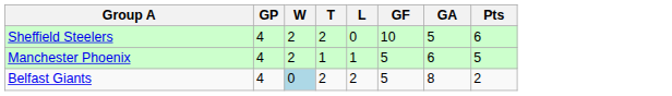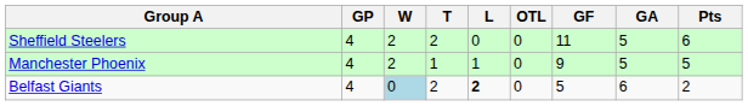+ column: OTL | 0 | 0 | 0
Sheffield Steelers | GF: 10 -> 11
Manchester Phoenix | GF: 5 -> 9
Manchester Phoenix | GA: 6 -> 5
Belfast Giants | L: normal -> bold
Belfast Giants | GA: 8 -> 6
